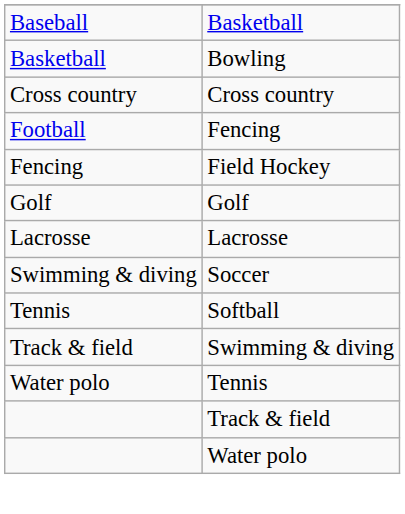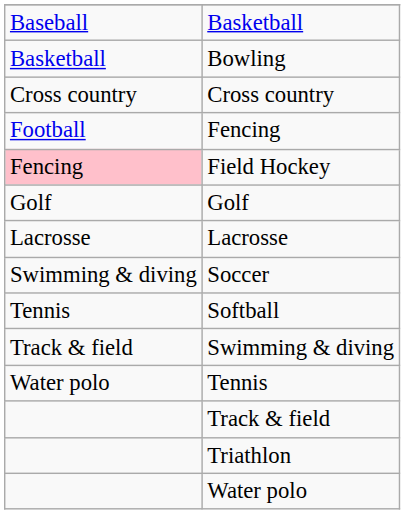Field Hockey | column 1: no background -> pink background
+ row: Triathlon
